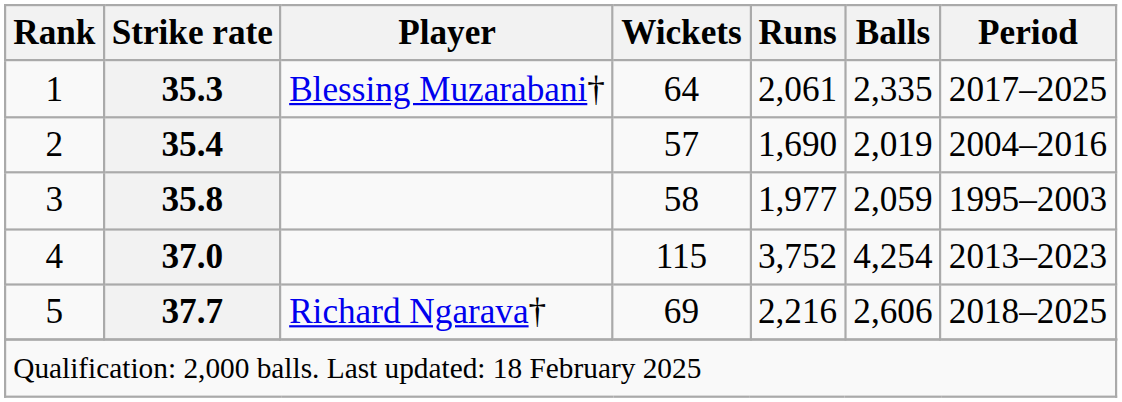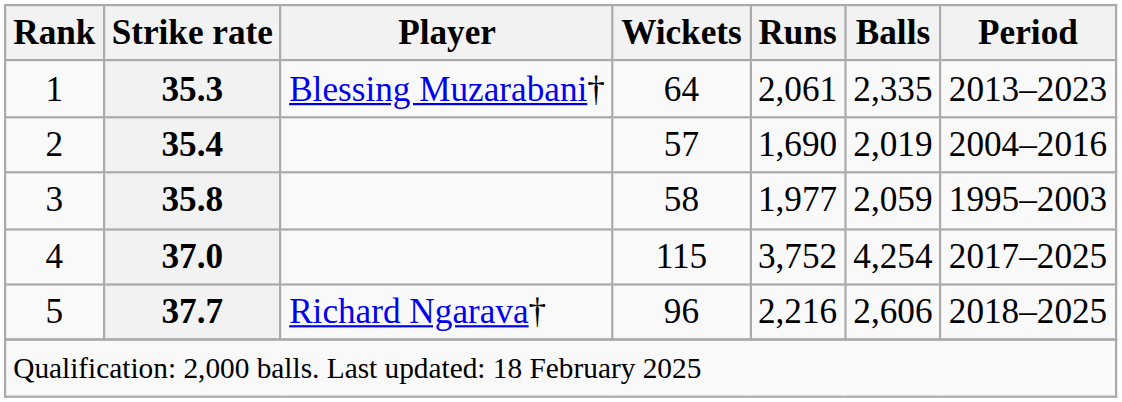1 | Period: 2017–2025 -> 2013–2023
4 | Period: 2013–2023 -> 2017–2025
5 | Wickets: 69 -> 96
